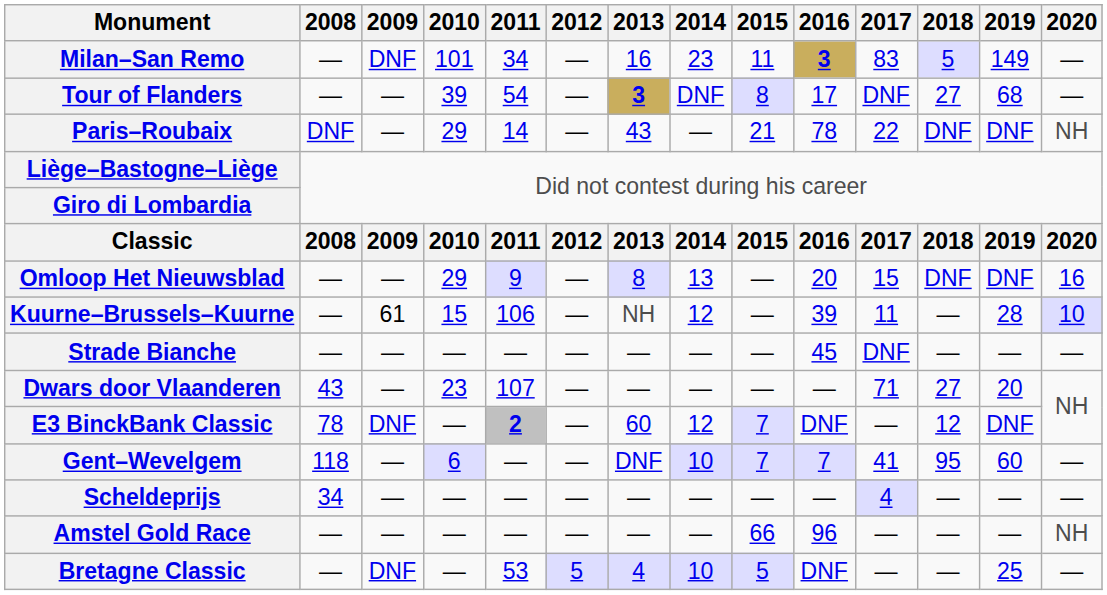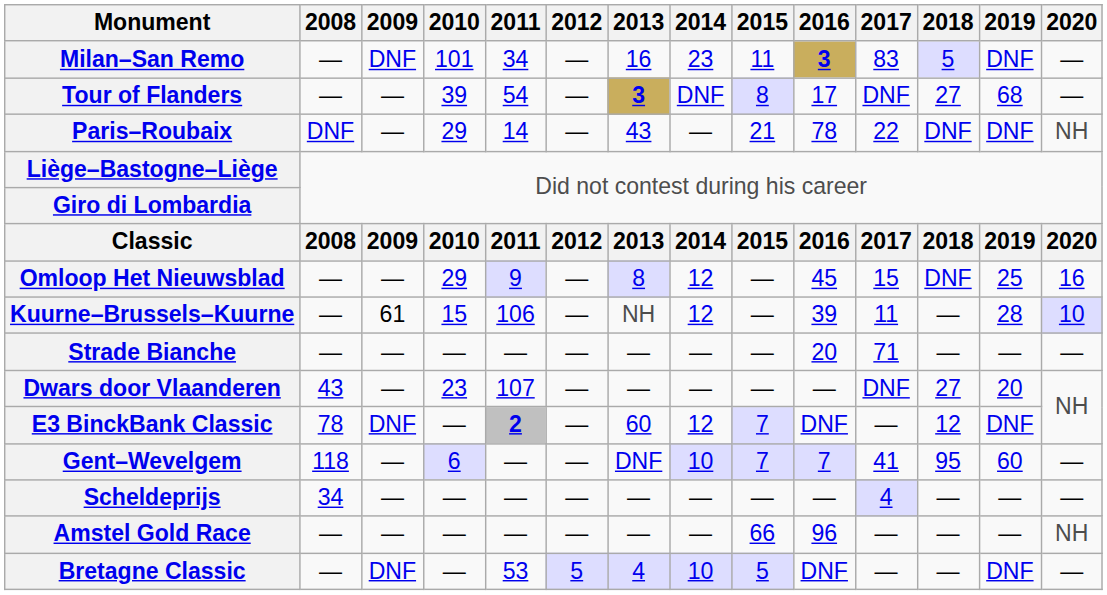Milan–San Remo | 2019: 149 -> DNF
Omloop Het Nieuwsblad | 2014: 13 -> 12
Omloop Het Nieuwsblad | 2016: 20 -> 45
Omloop Het Nieuwsblad | 2019: DNF -> 25
Strade Bianche | 2016: 45 -> 20
Strade Bianche | 2017: DNF -> 71
Dwars door Vlaanderen | 2017: 71 -> DNF
Bretagne Classic | 2019: 25 -> DNF
